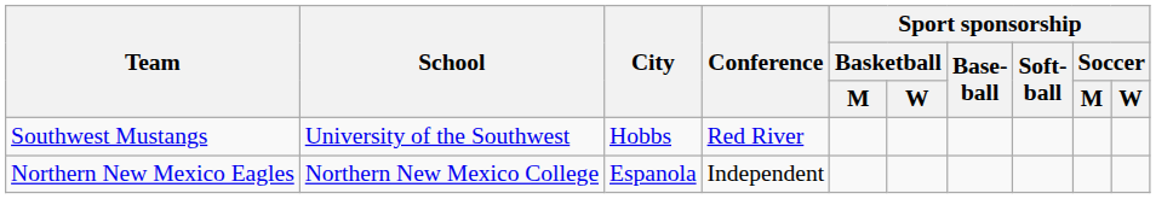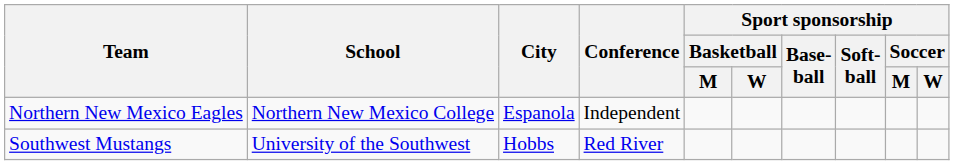rows swapped: Southwest Mustangs <-> Northern New Mexico Eagles
